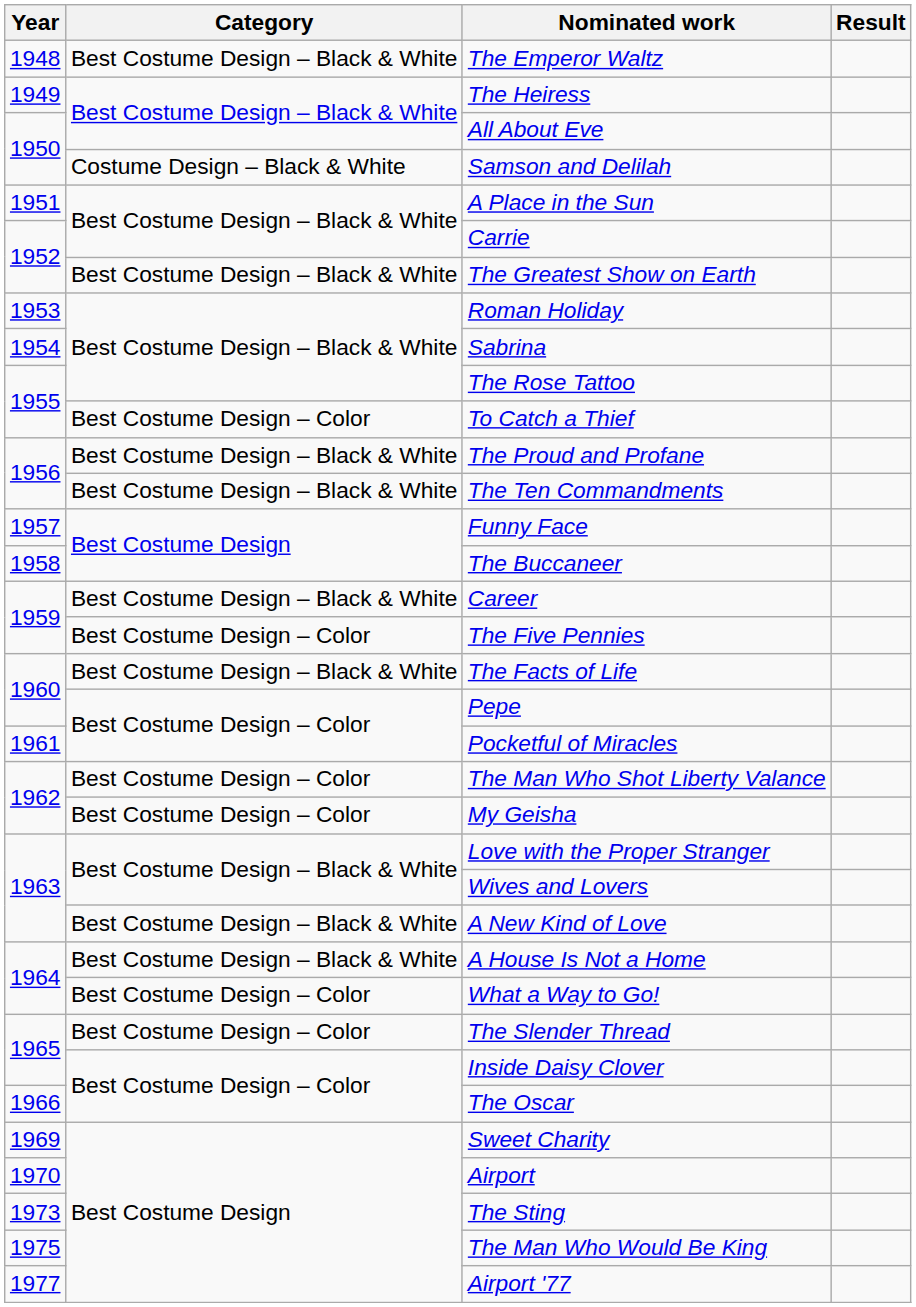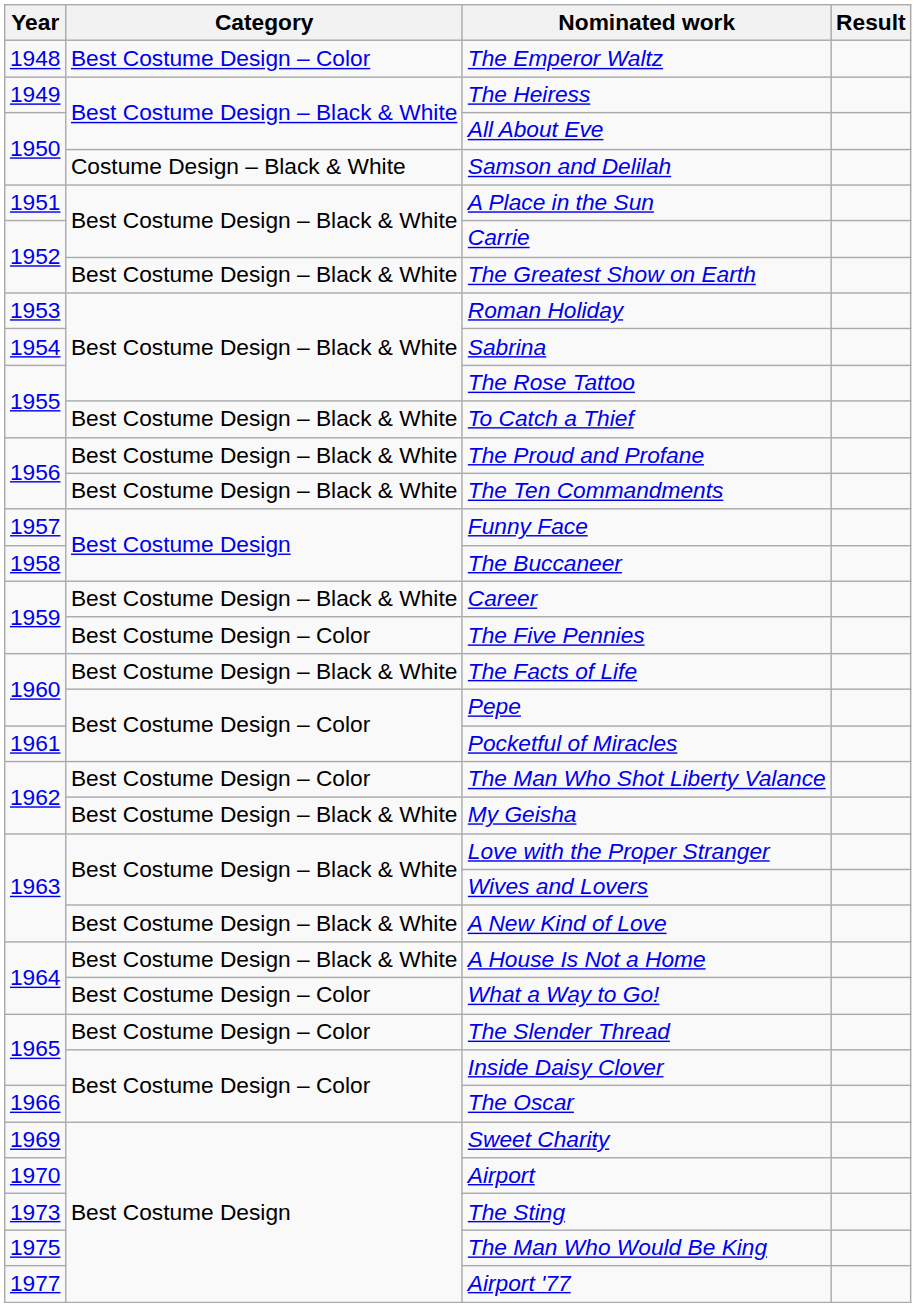The Emperor Waltz | Category: Best Costume Design – Black & White -> Best Costume Design – Color
To Catch a Thief | Category: Best Costume Design – Color -> Best Costume Design – Black & White
My Geisha | Category: Best Costume Design – Color -> Best Costume Design – Black & White
